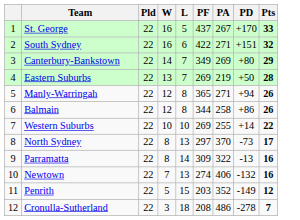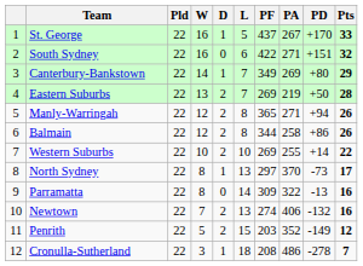+ column: D | 1 | 0 | 1 | 2 | 2 | 2 | 2 | 1 | 0 | 2 | 2 | 1
